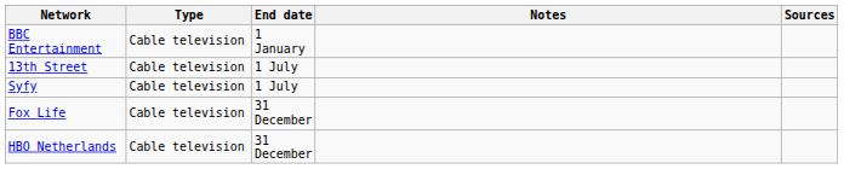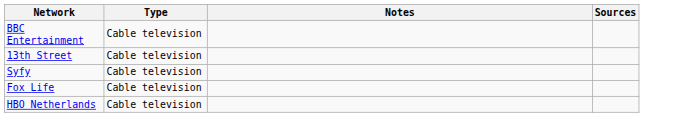- column: End date | 1 January | 1 July | 1 July | 31 December | 31 December
